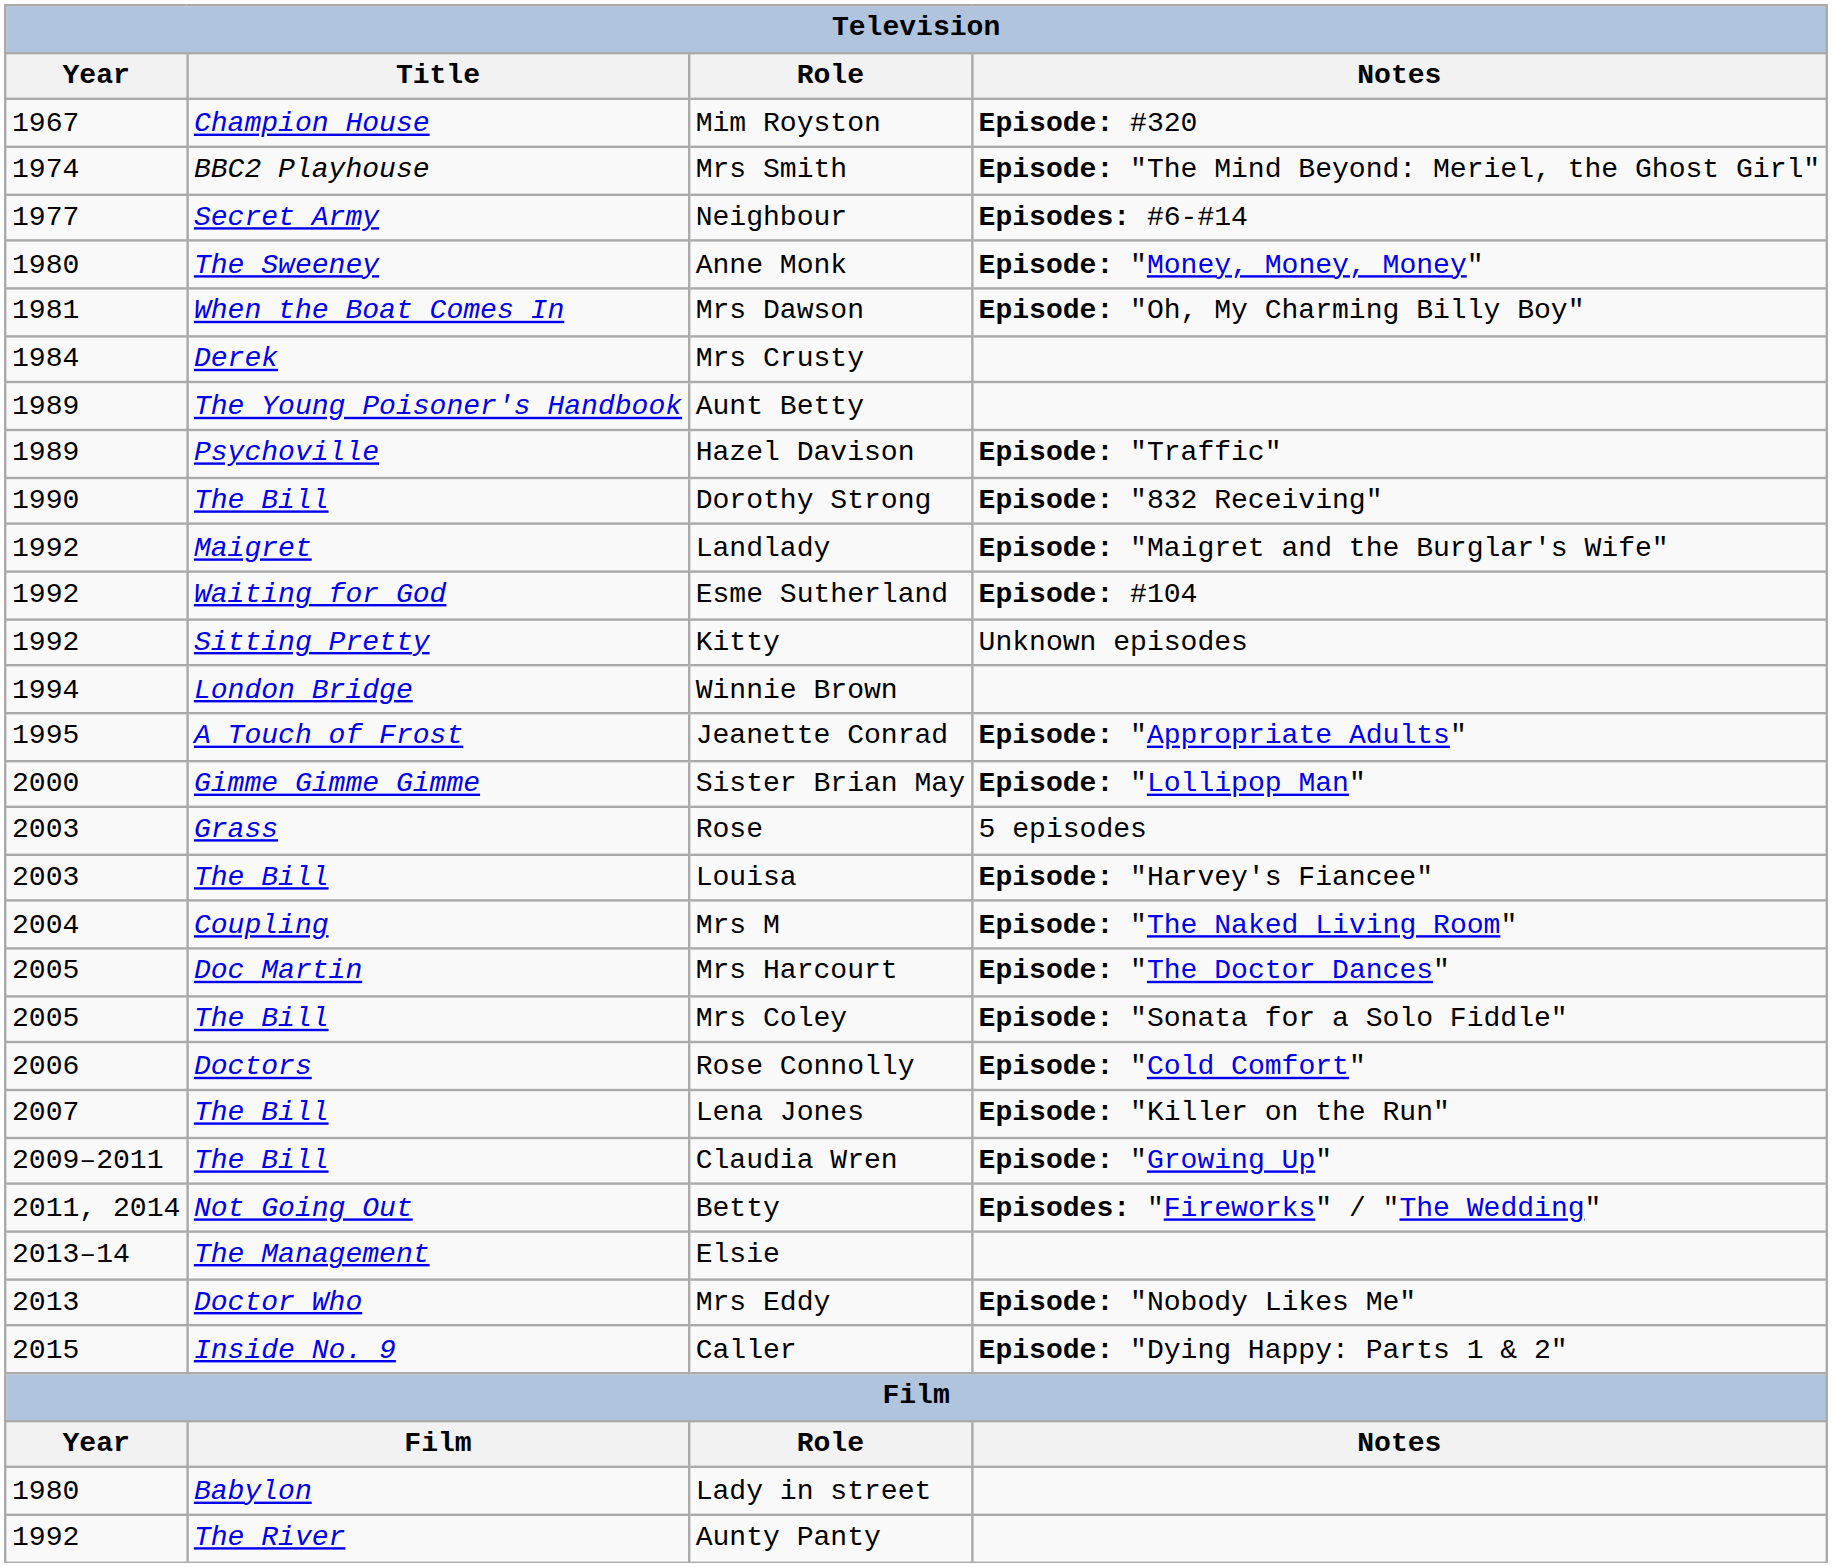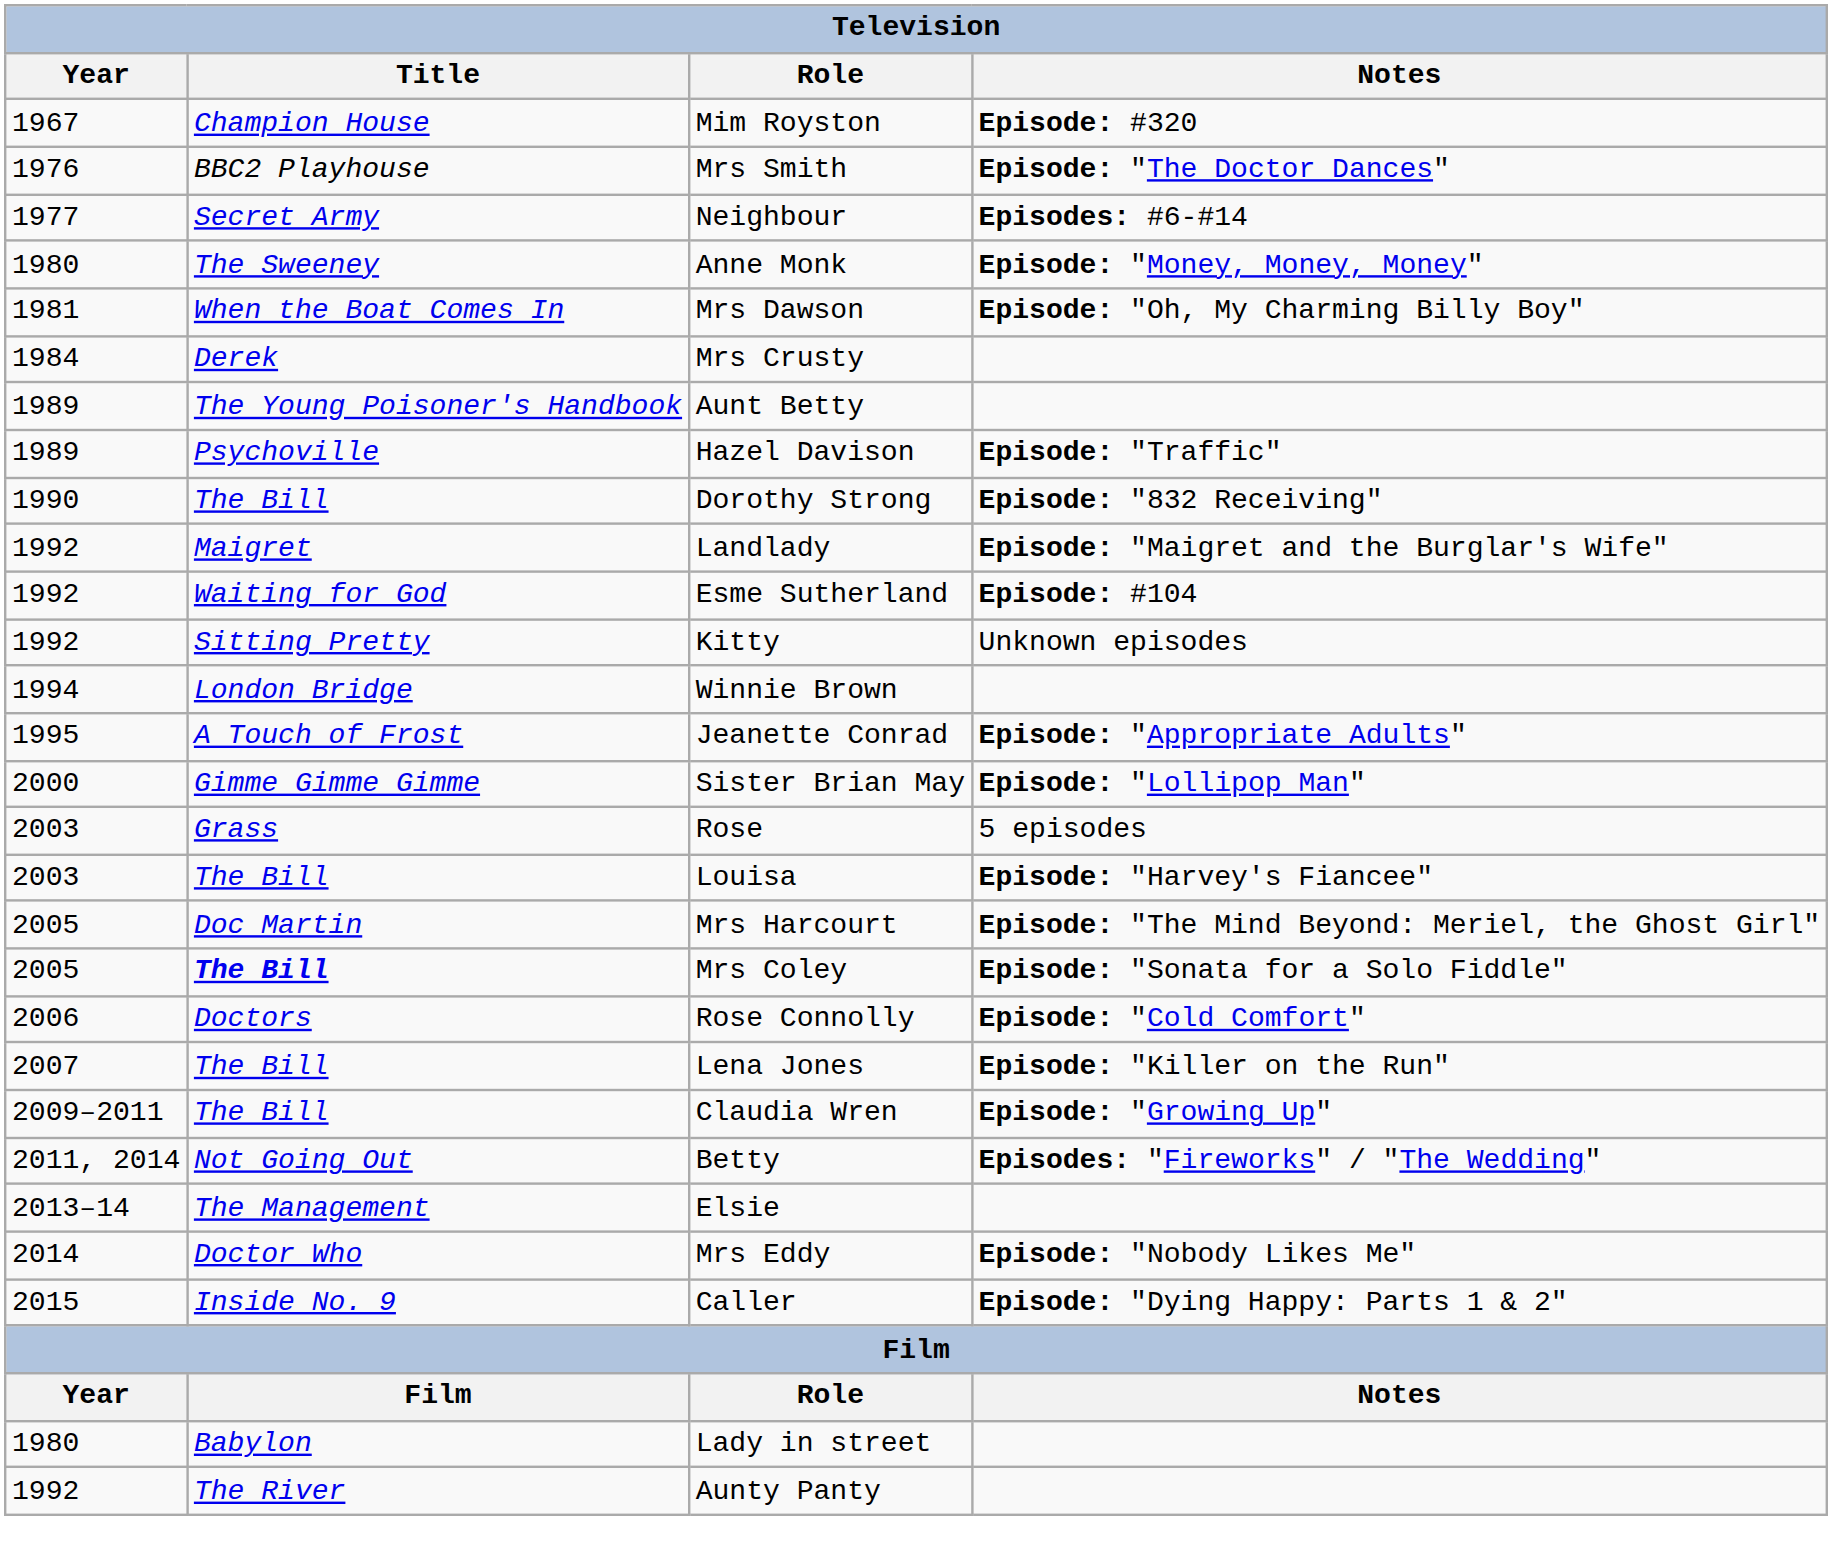Mrs Smith | Year: 1974 -> 1976
Mrs Smith | Notes: Episode: "The Mind Beyond: Meriel, the Ghost Girl" -> Episode: "The Doctor Dances"
- row: 2004 | Coupling | Mrs M | Episode: "The Naked Living Room"
Mrs Harcourt | Notes: Episode: "The Doctor Dances" -> Episode: "The Mind Beyond: Meriel, the Ghost Girl"
Mrs Coley | Title: normal -> bold
Mrs Eddy | Year: 2013 -> 2014
